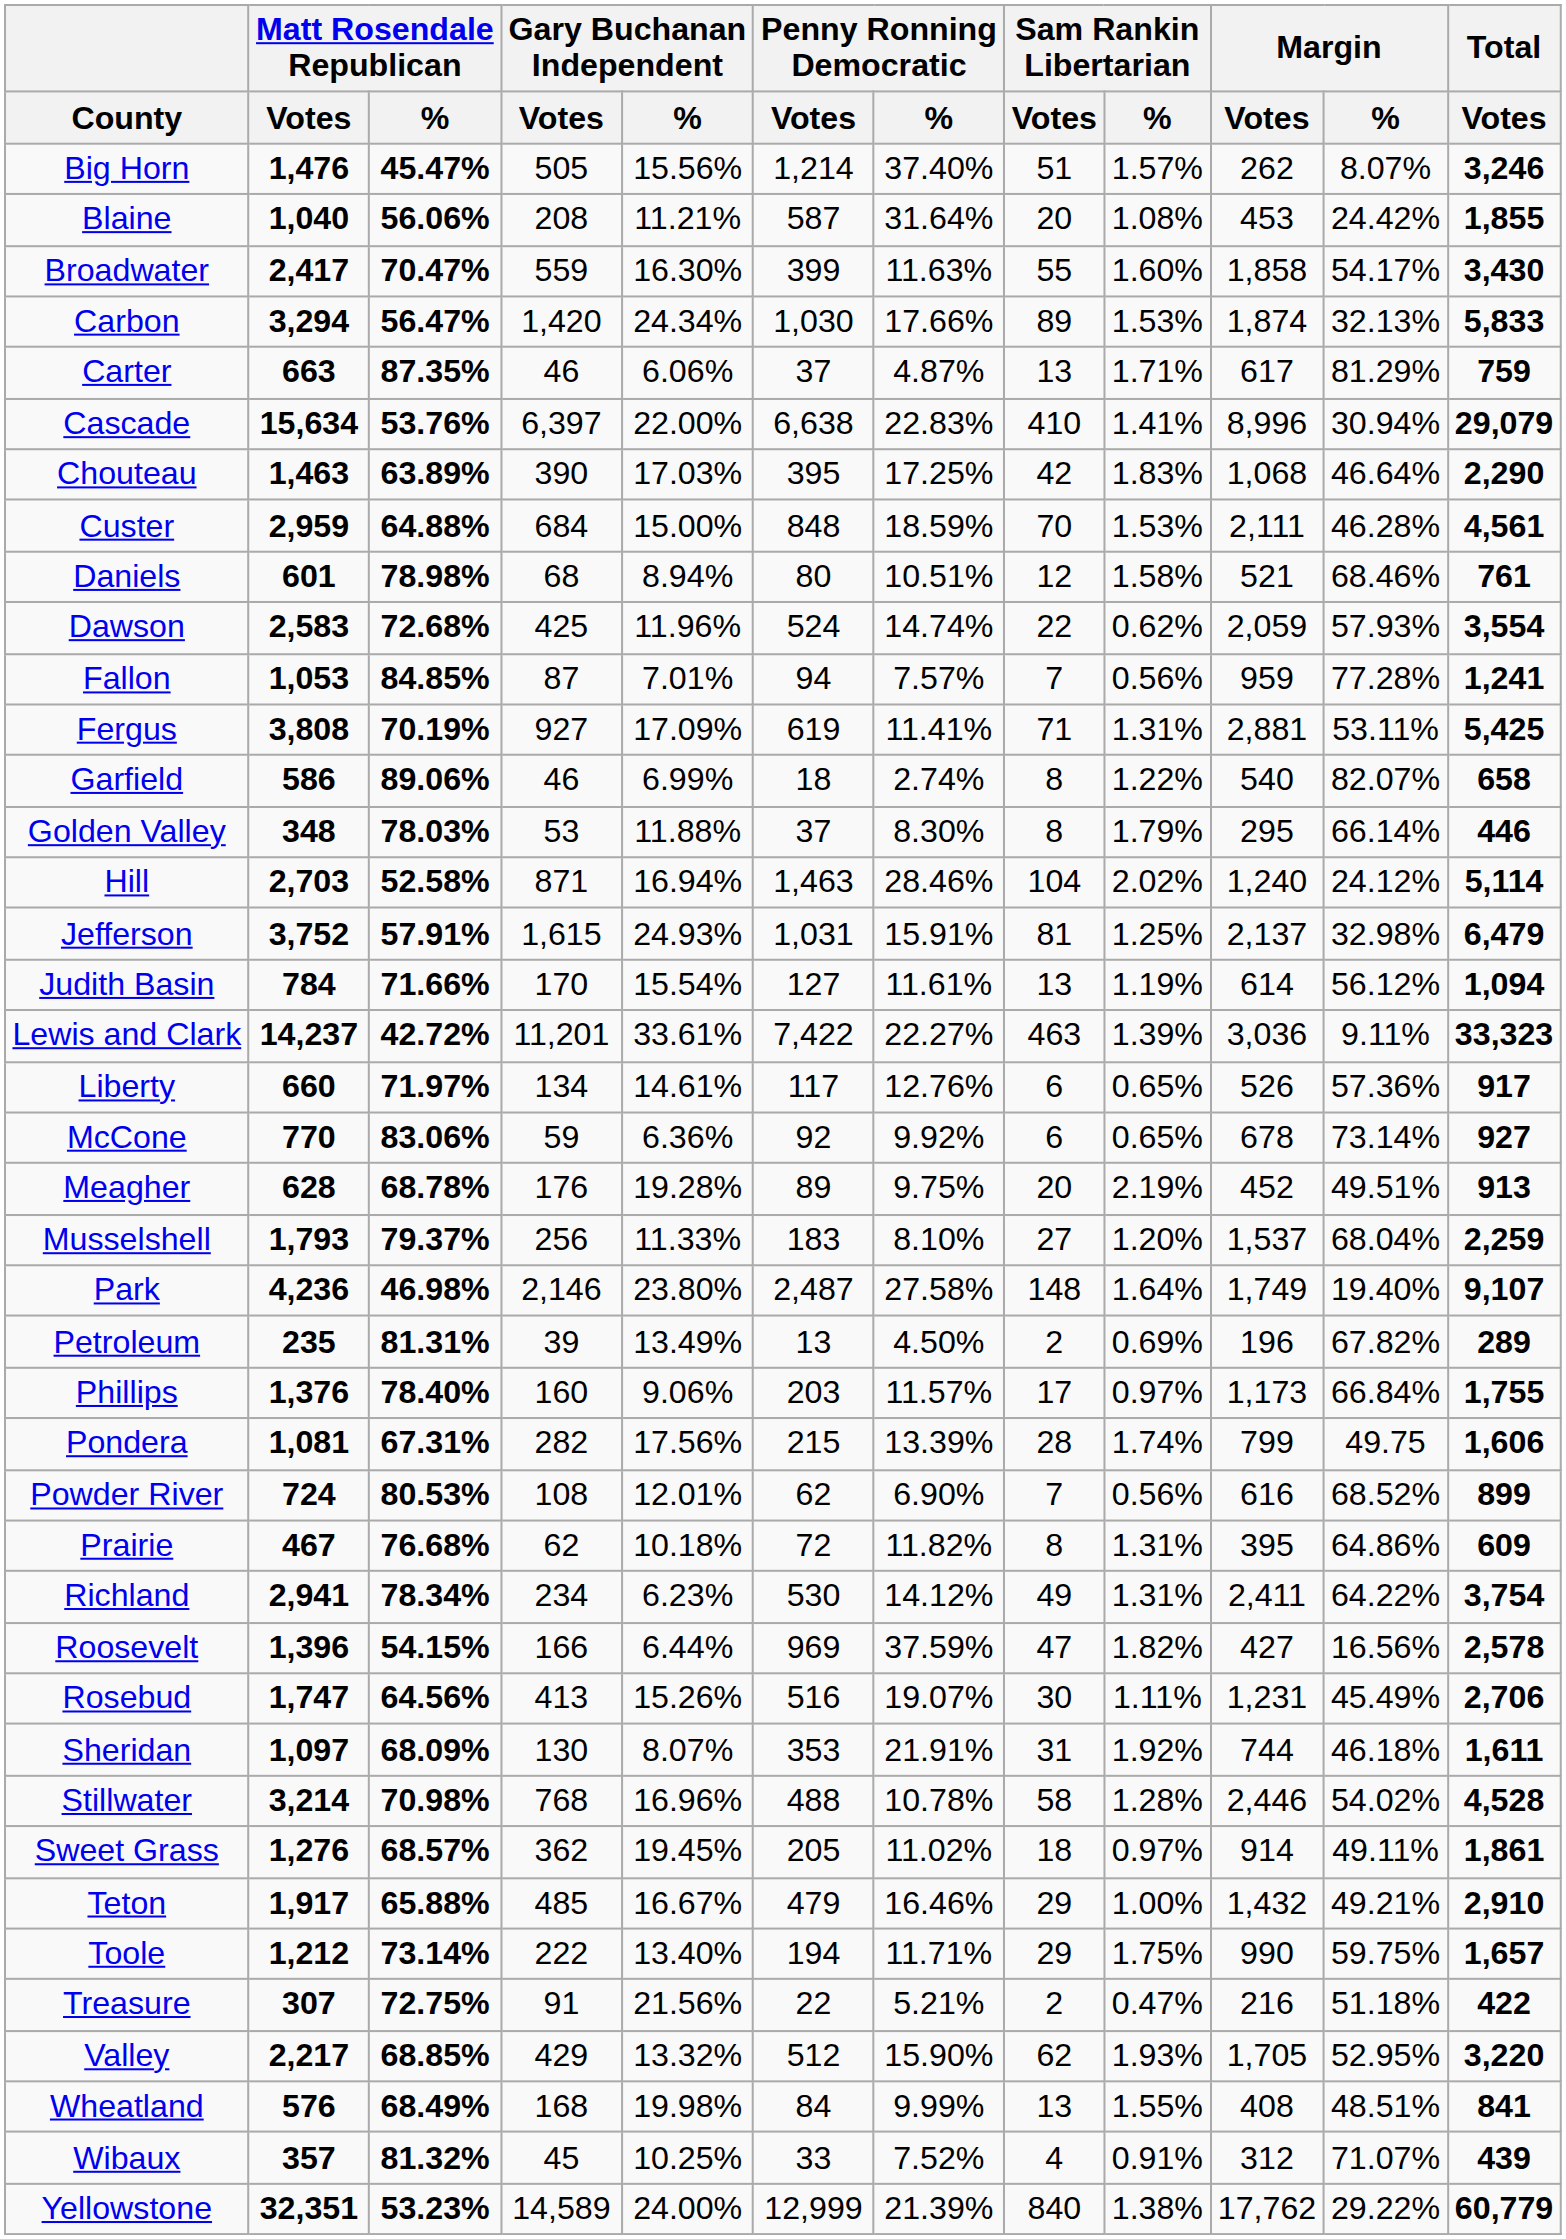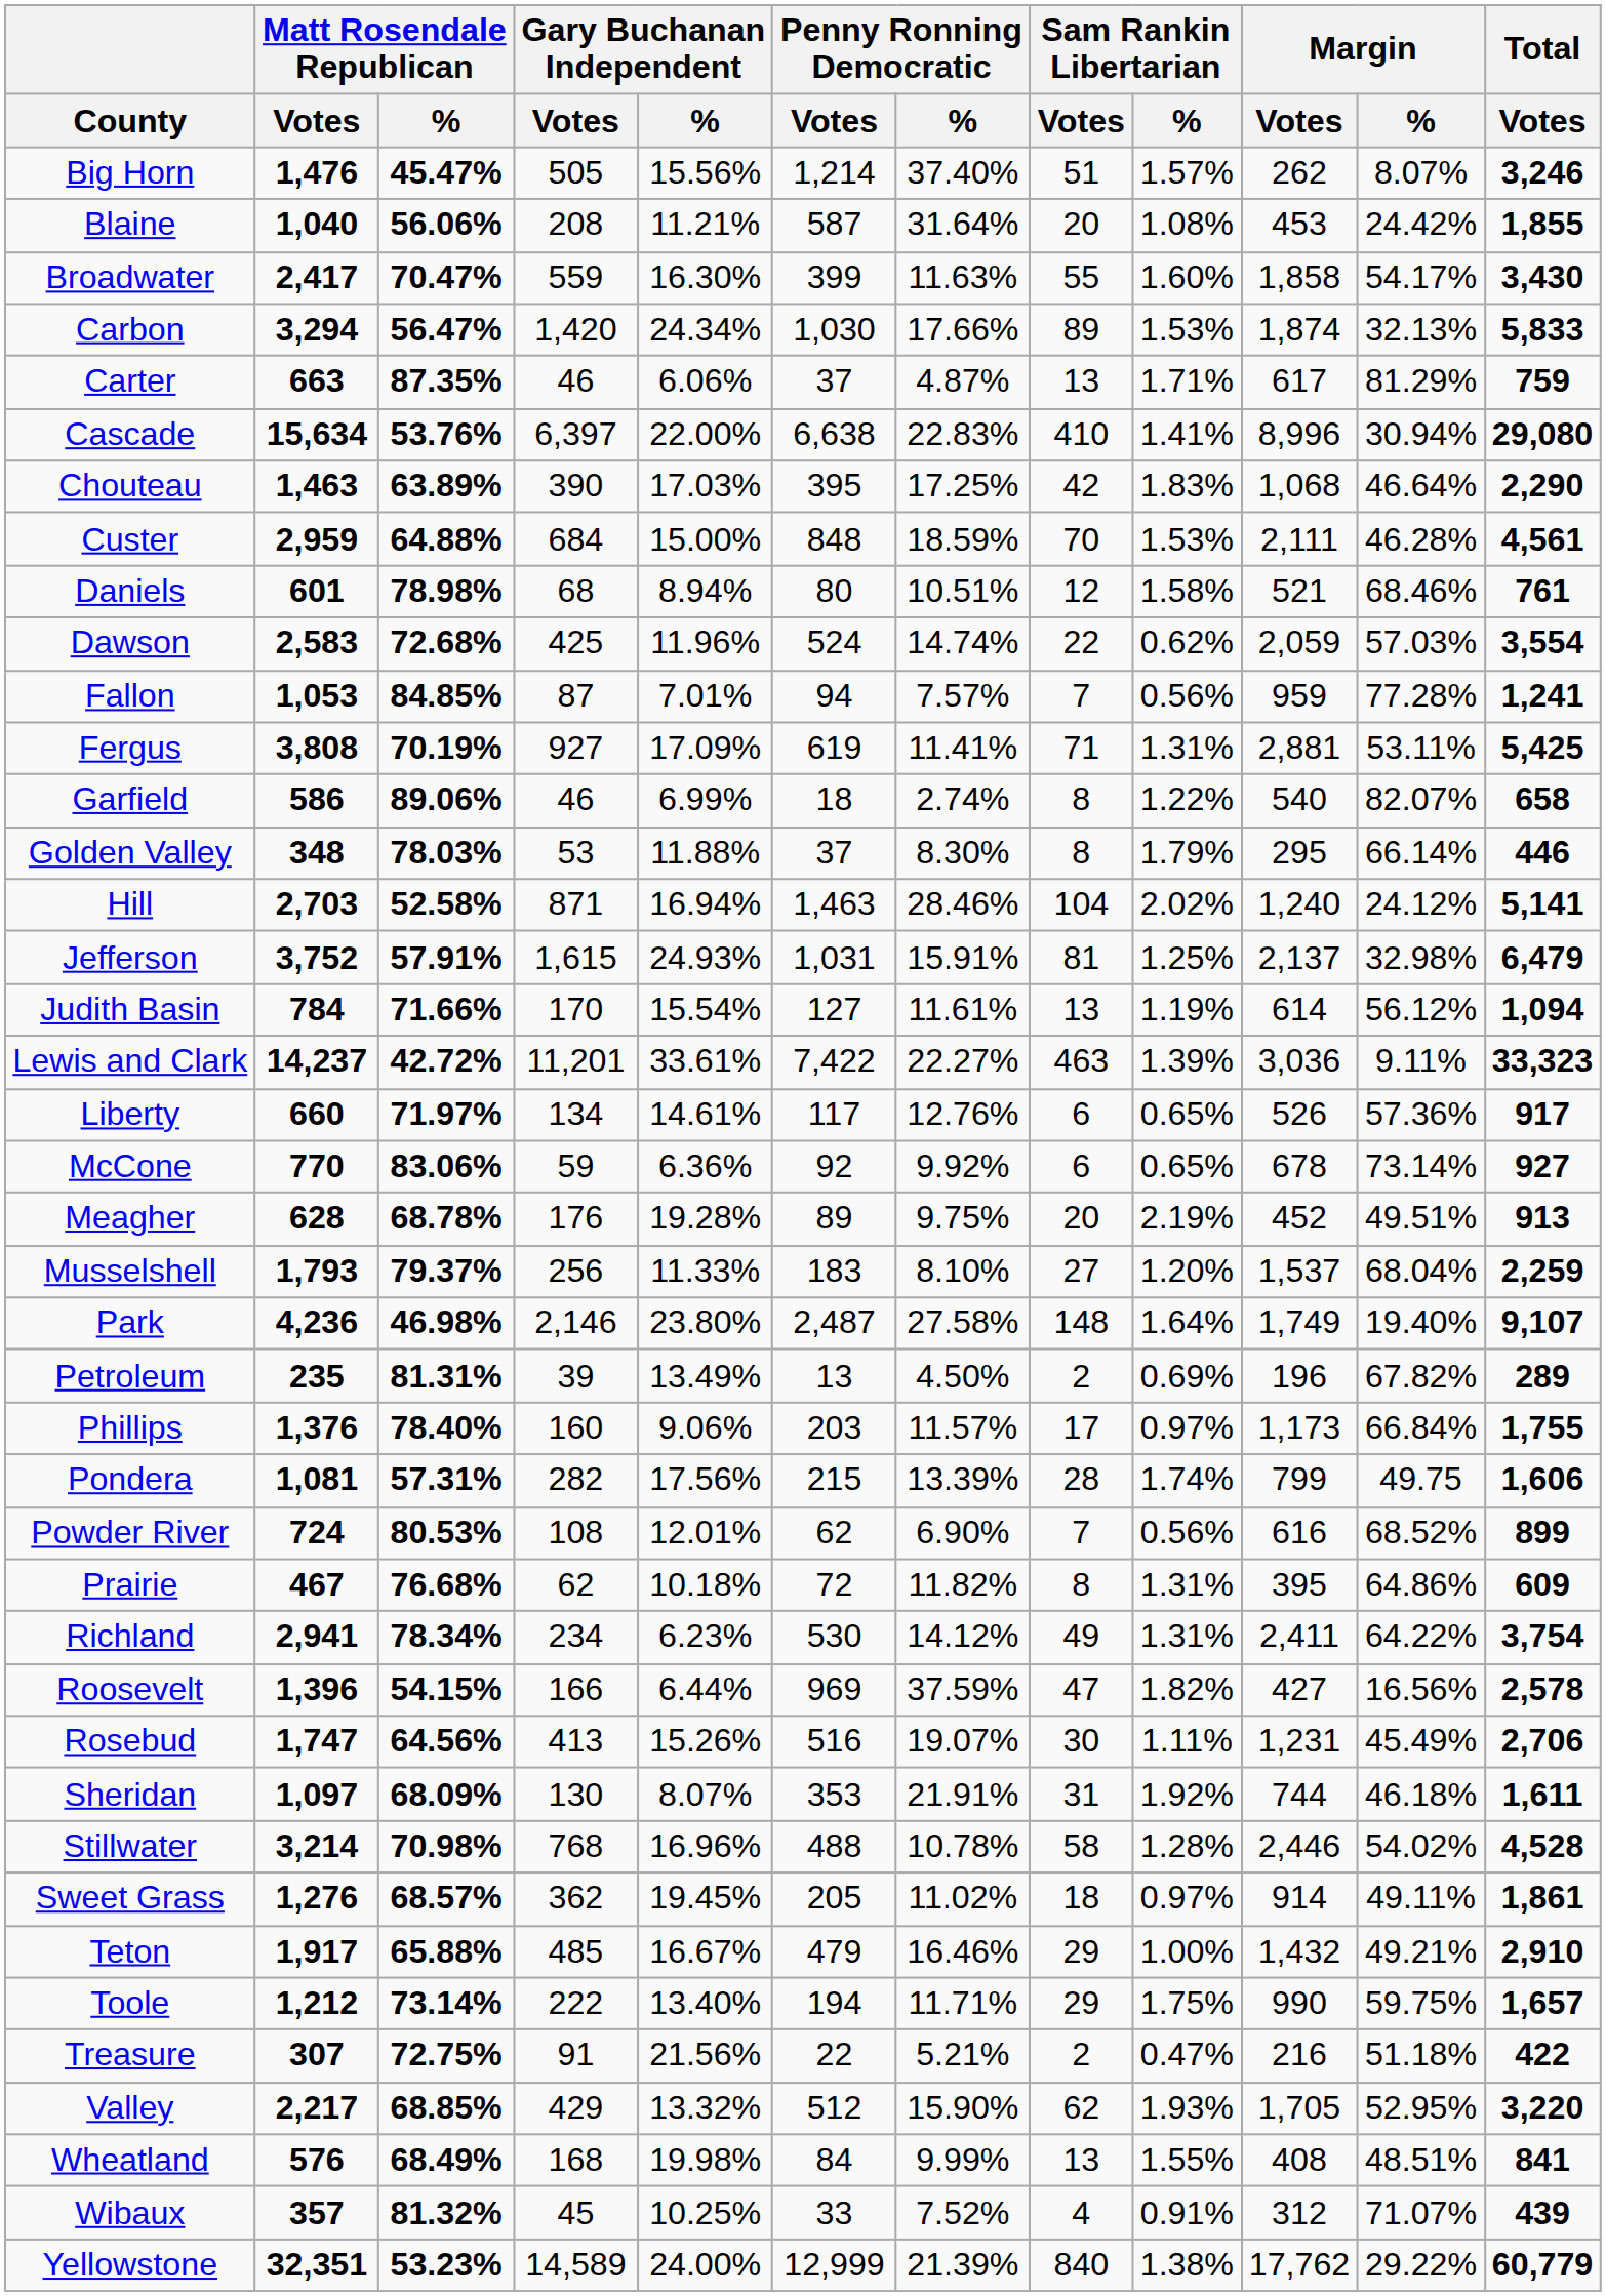Cascade | Total / Votes: 29,079 -> 29,080
Dawson | Margin / %: 57.93% -> 57.03%
Hill | Total / Votes: 5,114 -> 5,141
Pondera | Matt Rosendale Republican / %: 67.31% -> 57.31%
